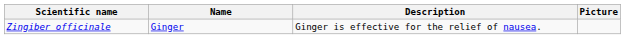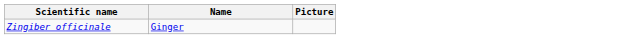- column: Description | Ginger is effective for the relief of nausea.
